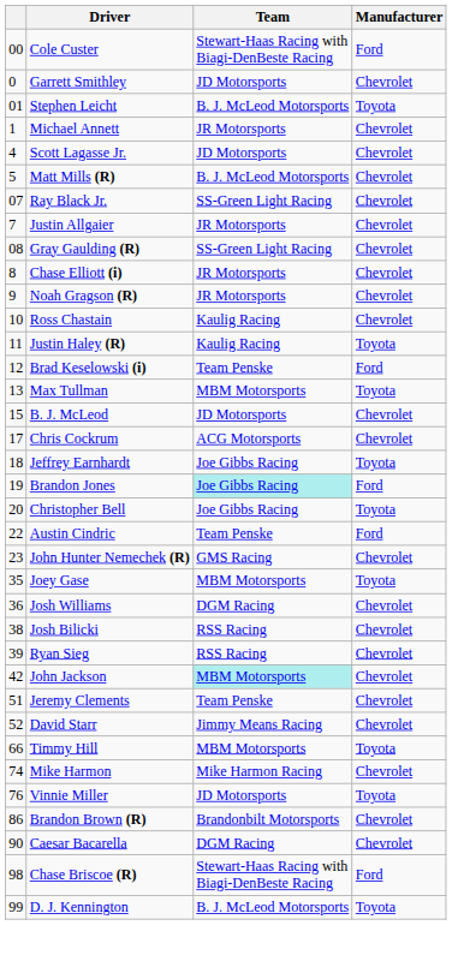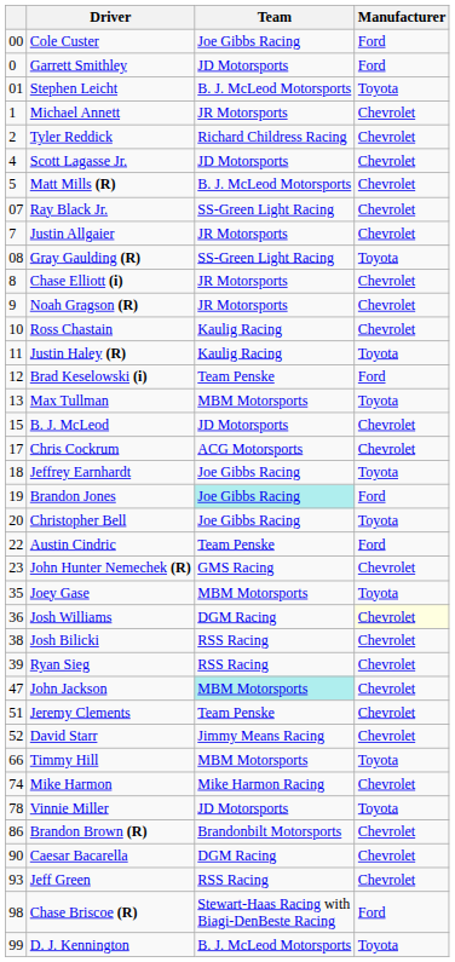Cole Custer | Team: Stewart-Haas Racing with Biagi-DenBeste Racing -> Joe Gibbs Racing
Garrett Smithley | Manufacturer: Chevrolet -> Ford
+ row: 2 | Tyler Reddick | Richard Childress Racing | Chevrolet
Gray Gaulding (R) | Manufacturer: Chevrolet -> Toyota
Josh Williams | Manufacturer: no background -> lightyellow background
John Jackson | column 1: 42 -> 47
Vinnie Miller | column 1: 76 -> 78
+ row: 93 | Jeff Green | RSS Racing | Chevrolet
